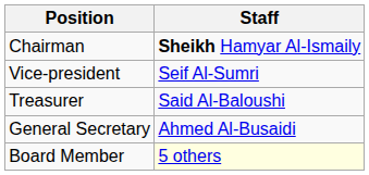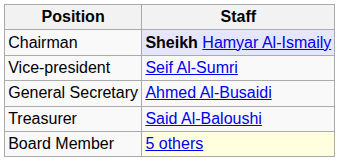Chairman | Staff: no background -> lavender background
rows swapped: General Secretary <-> Treasurer
